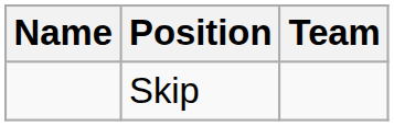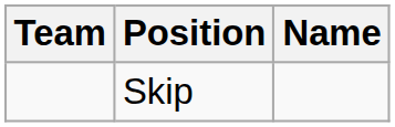columns swapped: Name <-> Team
